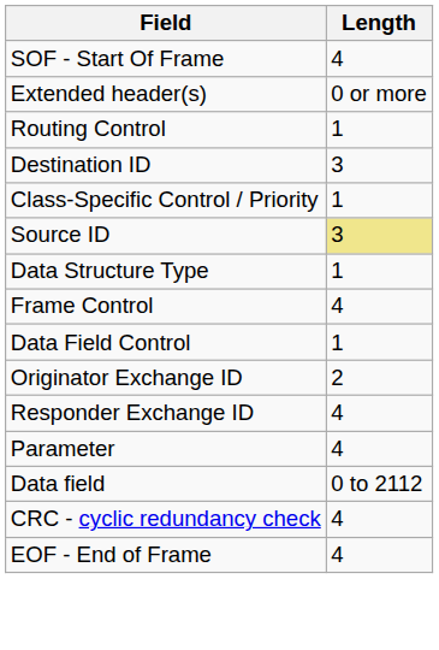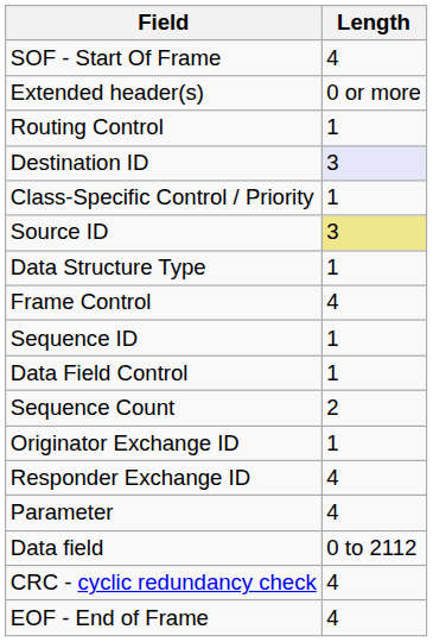Destination ID | Length: no background -> lavender background
+ row: Sequence ID | 1
+ row: Sequence Count | 2
Originator Exchange ID | Length: 2 -> 1
